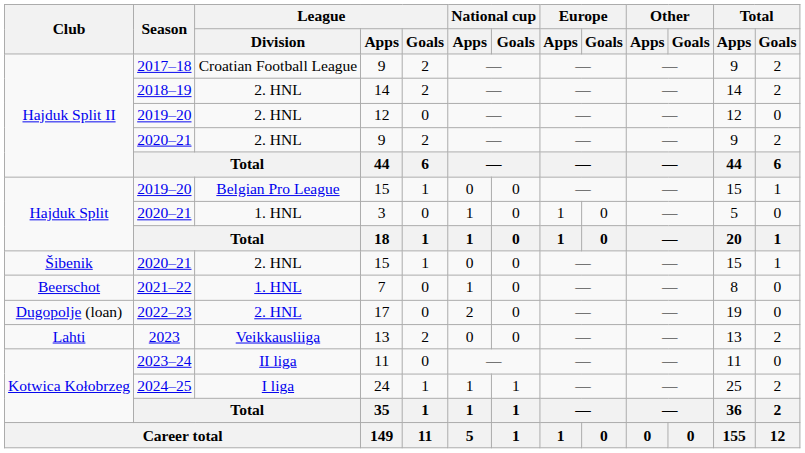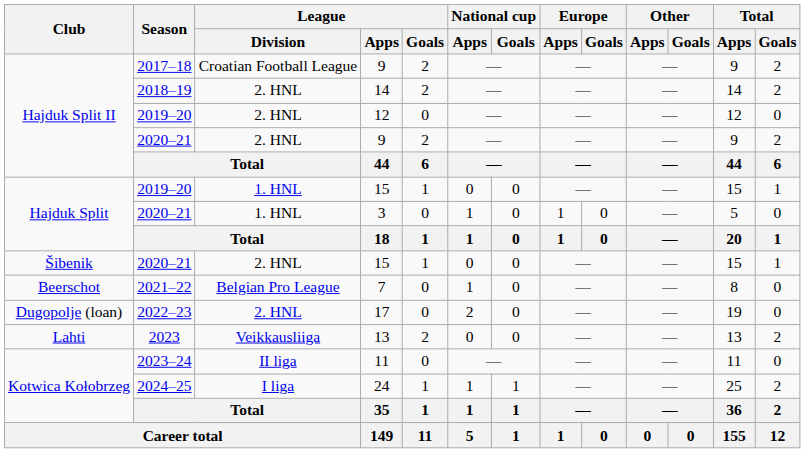2019–20 / 15 | League / Division: Belgian Pro League -> 1. HNL
7 | League / Division: 1. HNL -> Belgian Pro League
